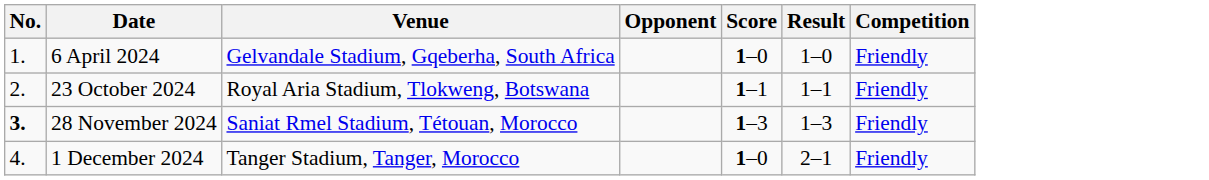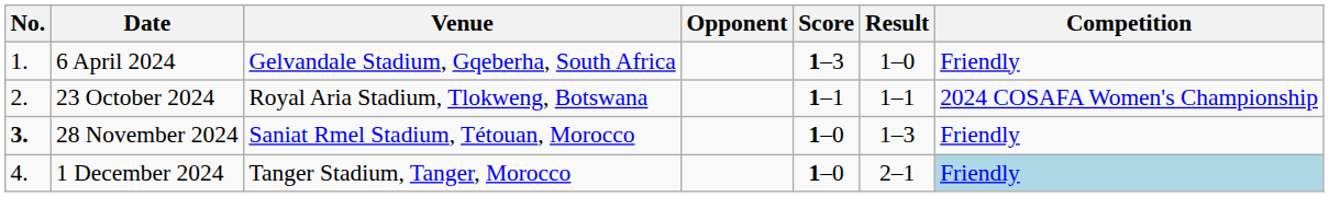6 April 2024 | Score: 1–0 -> 1–3
23 October 2024 | Competition: Friendly -> 2024 COSAFA Women's Championship
28 November 2024 | Score: 1–3 -> 1–0
1 December 2024 | Competition: no background -> lightblue background
